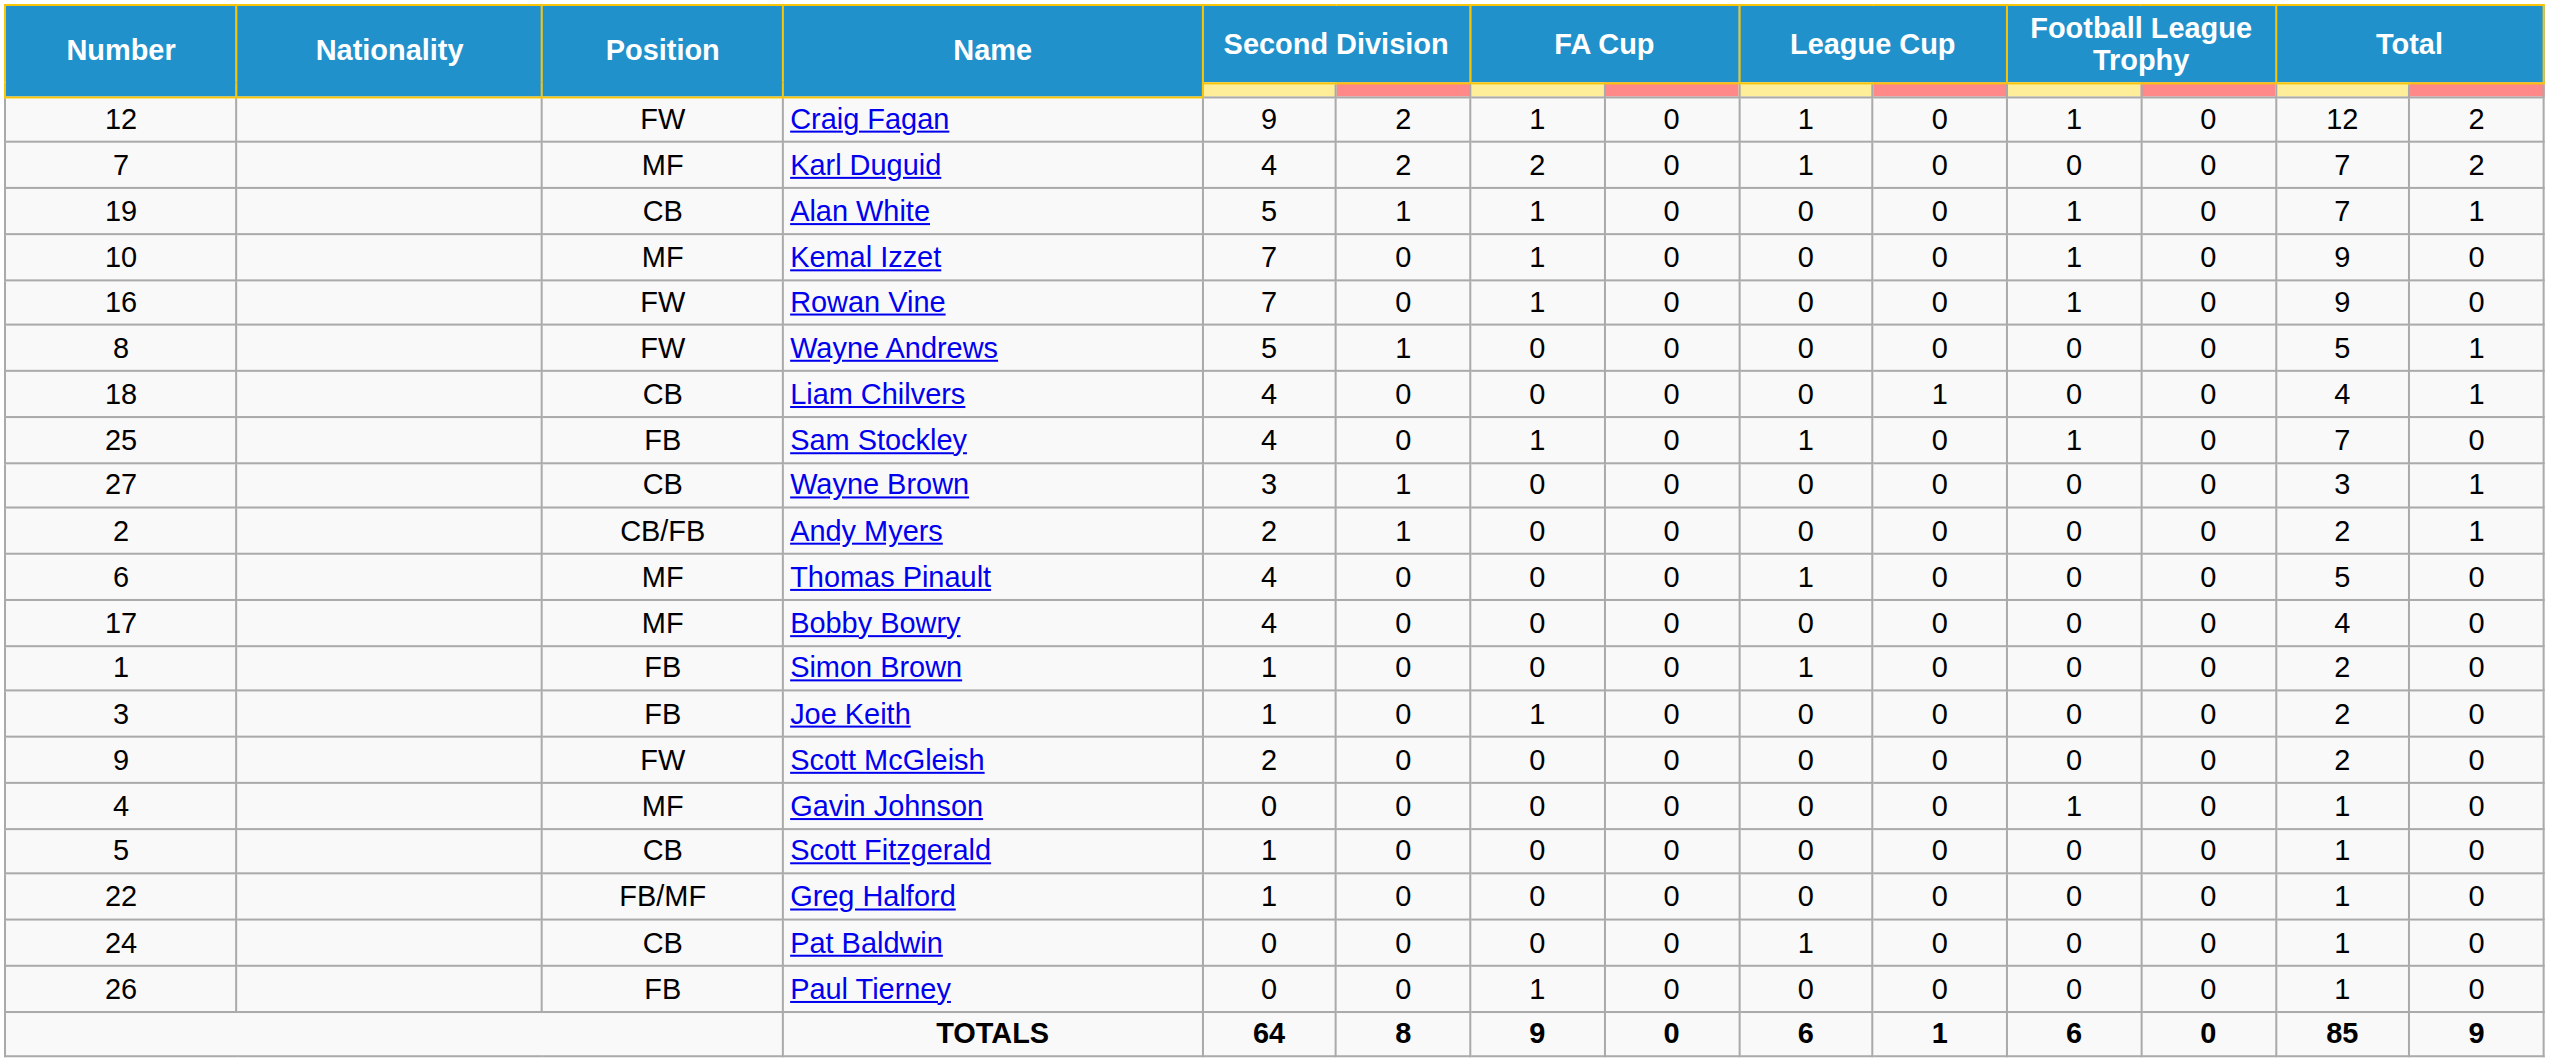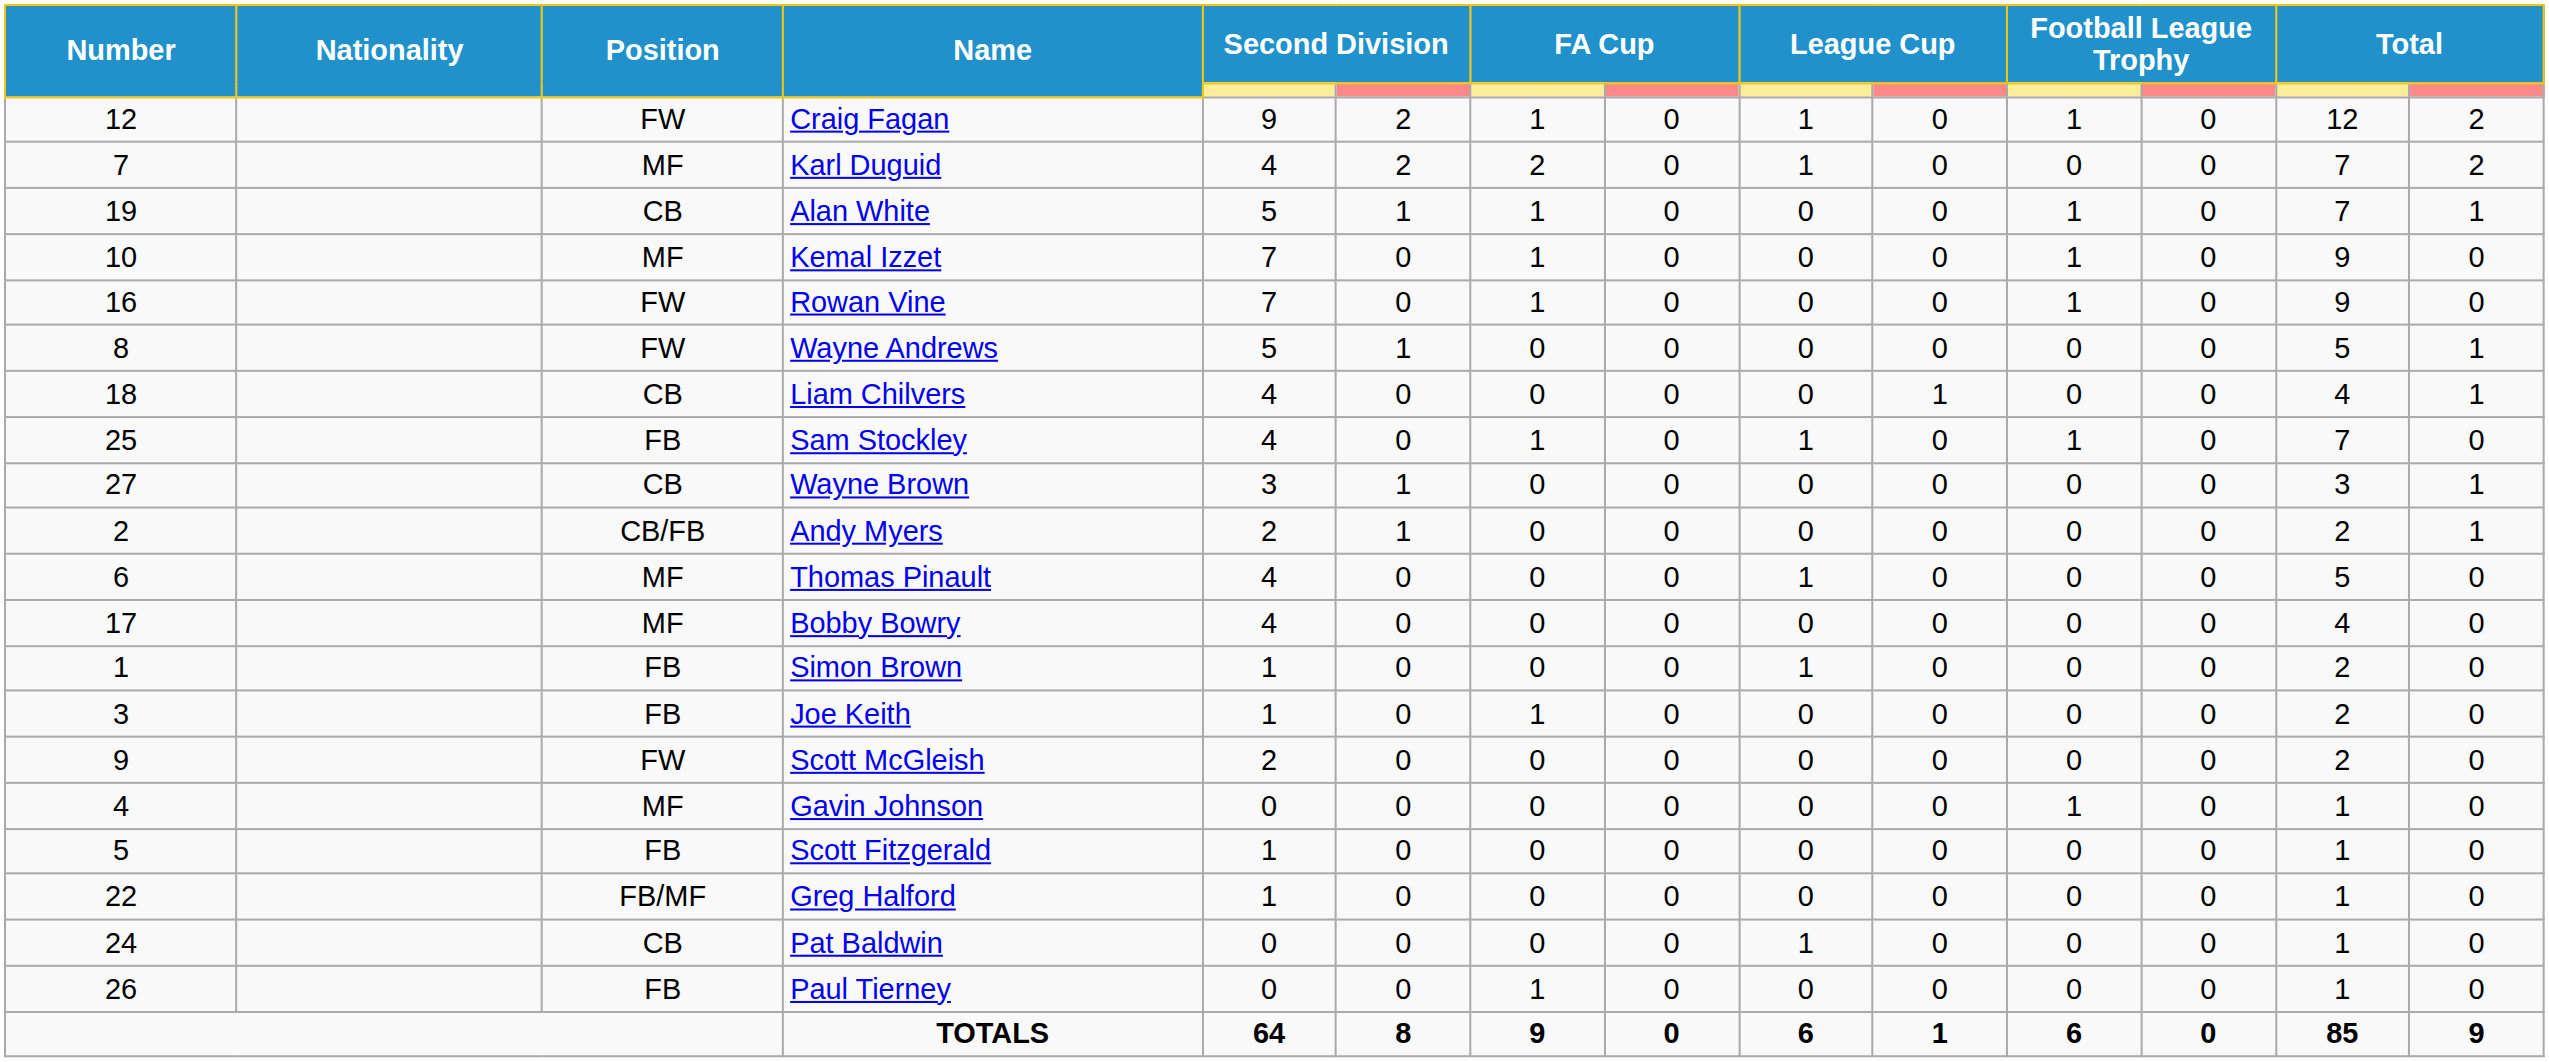Scott Fitzgerald | Position: CB -> FB
